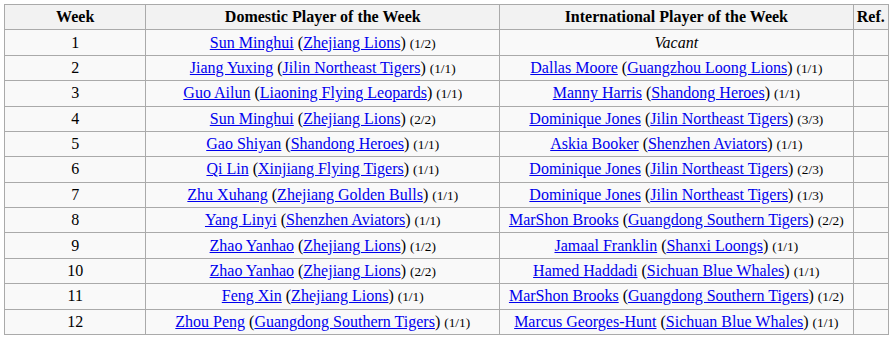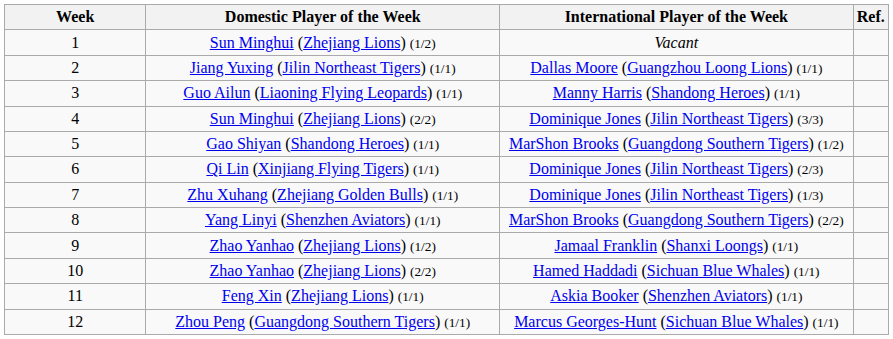Gao Shiyan (Shandong Heroes) (1/1) | International Player of the Week: Askia Booker (Shenzhen Aviators) (1/1) -> MarShon Brooks (Guangdong Southern Tigers) (1/2)
Feng Xin (Zhejiang Lions) (1/1) | International Player of the Week: MarShon Brooks (Guangdong Southern Tigers) (1/2) -> Askia Booker (Shenzhen Aviators) (1/1)
